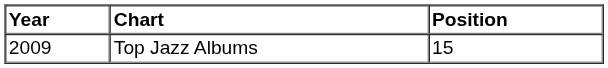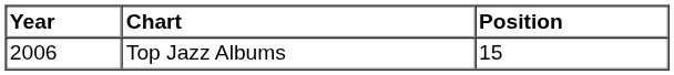Top Jazz Albums | Year: 2009 -> 2006
